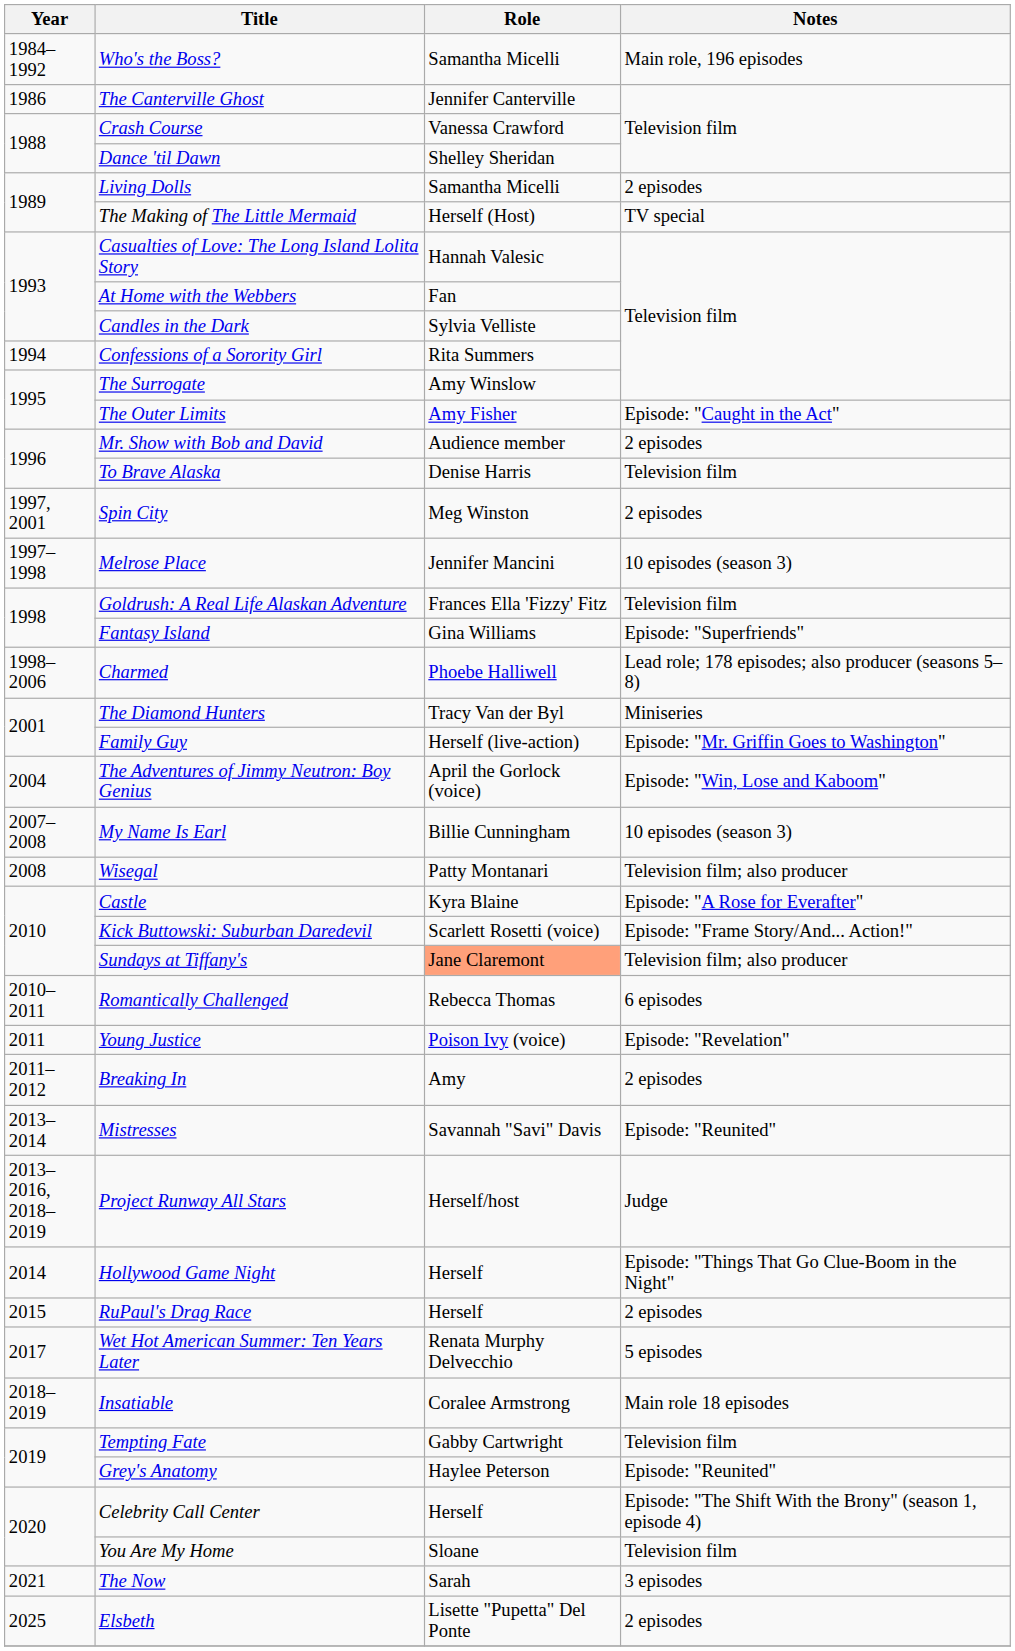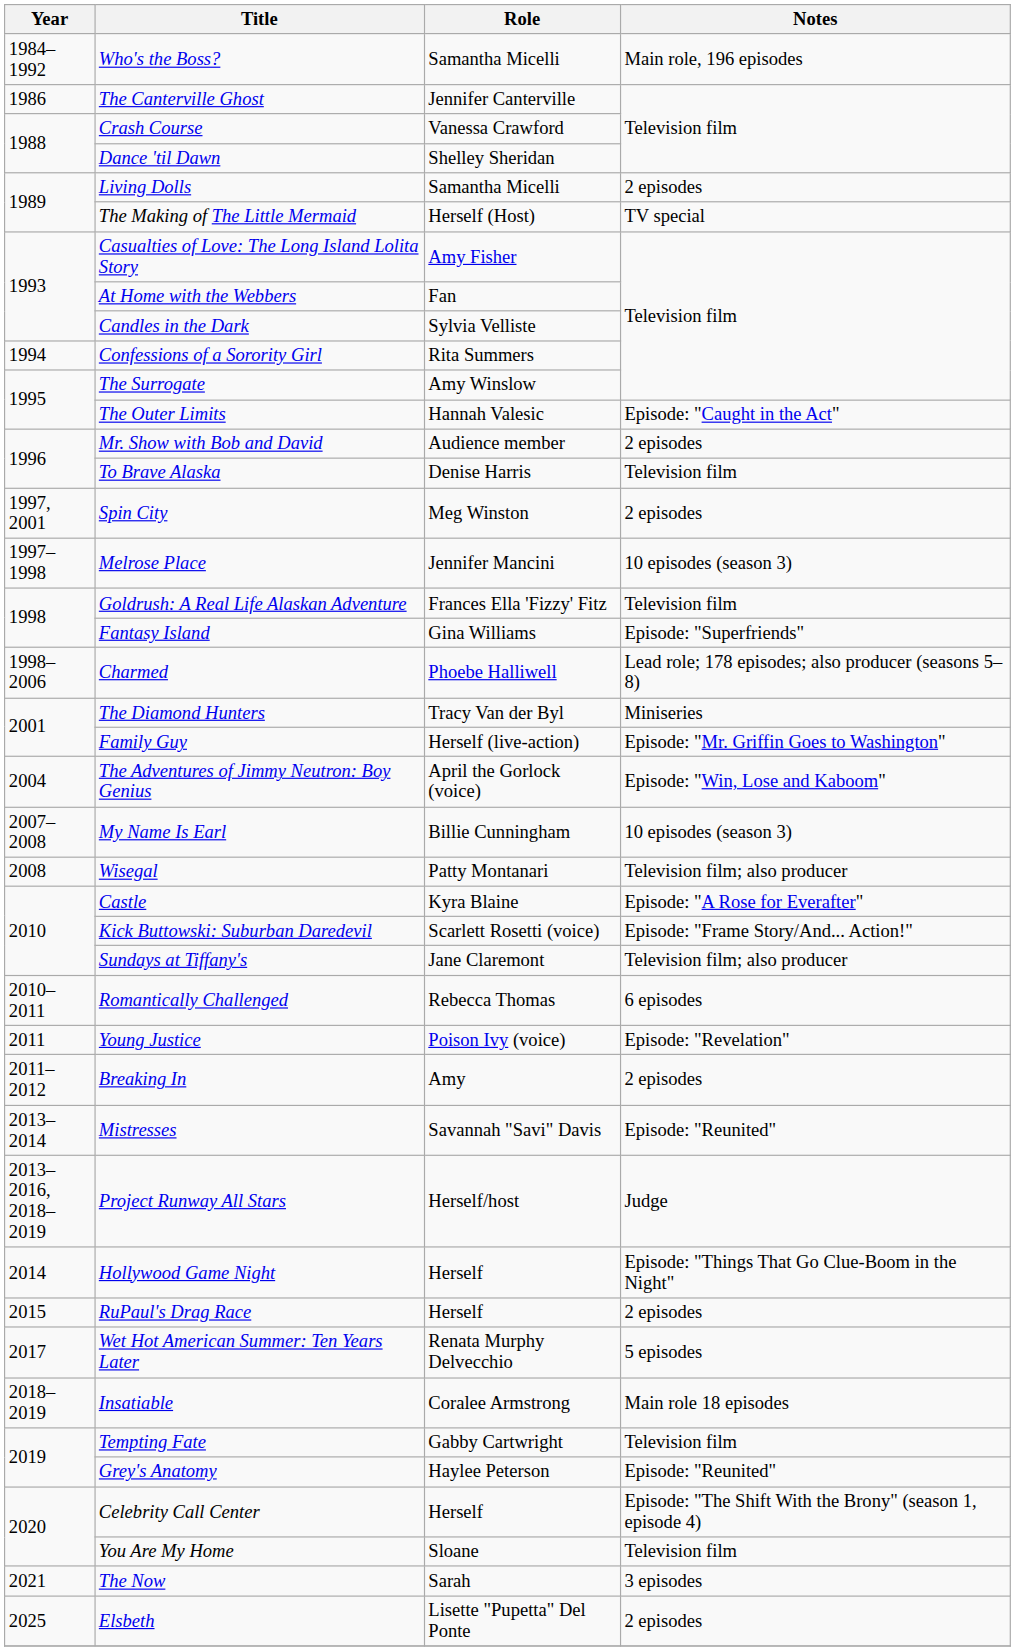Casualties of Love: The Long Island Lolita Story | Role: Hannah Valesic -> Amy Fisher
The Outer Limits | Role: Amy Fisher -> Hannah Valesic
Sundays at Tiffany's | Role: lightsalmon background -> no background
